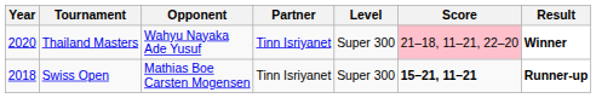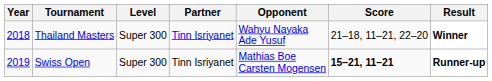columns swapped: Level <-> Opponent
Thailand Masters | Year: 2020 -> 2018
Thailand Masters | Score: pink background -> no background
Swiss Open | Year: 2018 -> 2019
